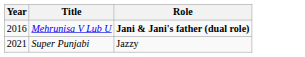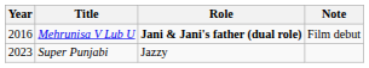+ column: Note | Film debut
Super Punjabi | Year: 2021 -> 2023
